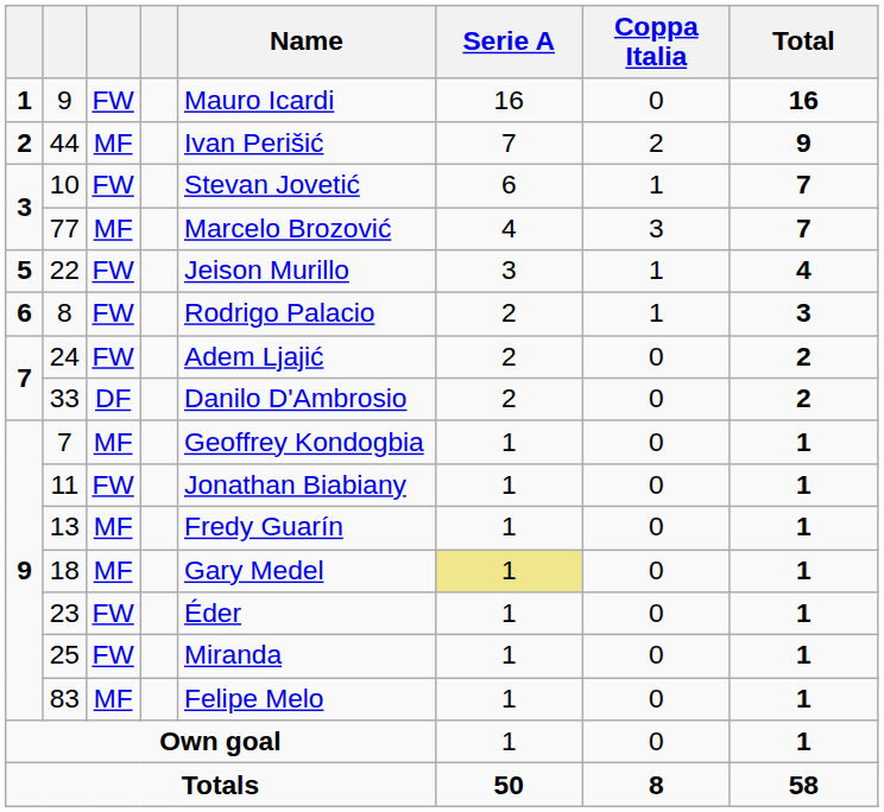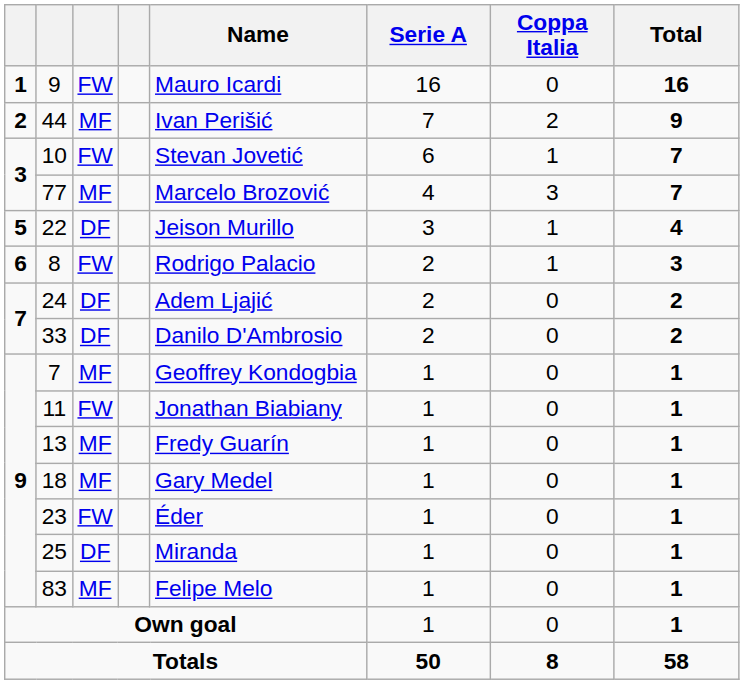22 | column 3: FW -> DF
24 | column 3: FW -> DF
18 | Serie A: khaki background -> no background
25 | column 3: FW -> DF
